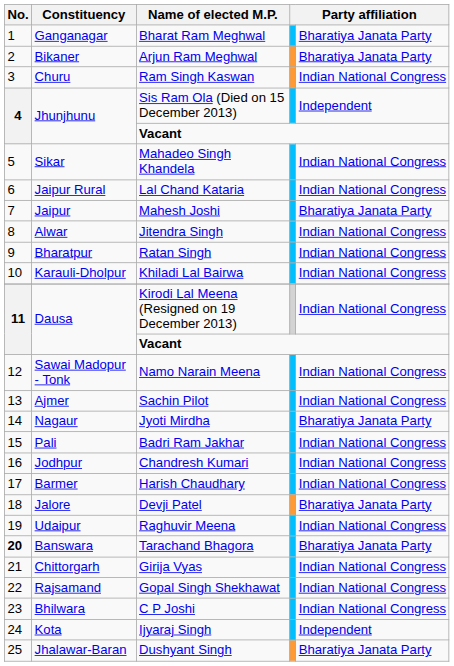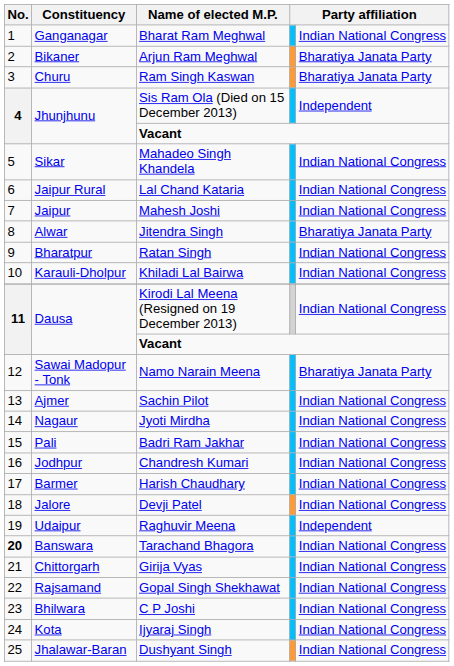Bharat Ram Meghwal | column 5: Bharatiya Janata Party -> Indian National Congress
Ram Singh Kaswan | column 5: Indian National Congress -> Bharatiya Janata Party
Mahesh Joshi | column 5: Bharatiya Janata Party -> Indian National Congress
Jitendra Singh | column 5: Indian National Congress -> Bharatiya Janata Party
Namo Narain Meena | column 5: Indian National Congress -> Bharatiya Janata Party
Jyoti Mirdha | column 5: Bharatiya Janata Party -> Indian National Congress
Devji Patel | column 5: Bharatiya Janata Party -> Indian National Congress
Raghuvir Meena | column 5: Indian National Congress -> Independent
Tarachand Bhagora | column 5: Bharatiya Janata Party -> Indian National Congress
Ijyaraj Singh | column 5: Independent -> Indian National Congress
Dushyant Singh | column 5: Bharatiya Janata Party -> Indian National Congress
